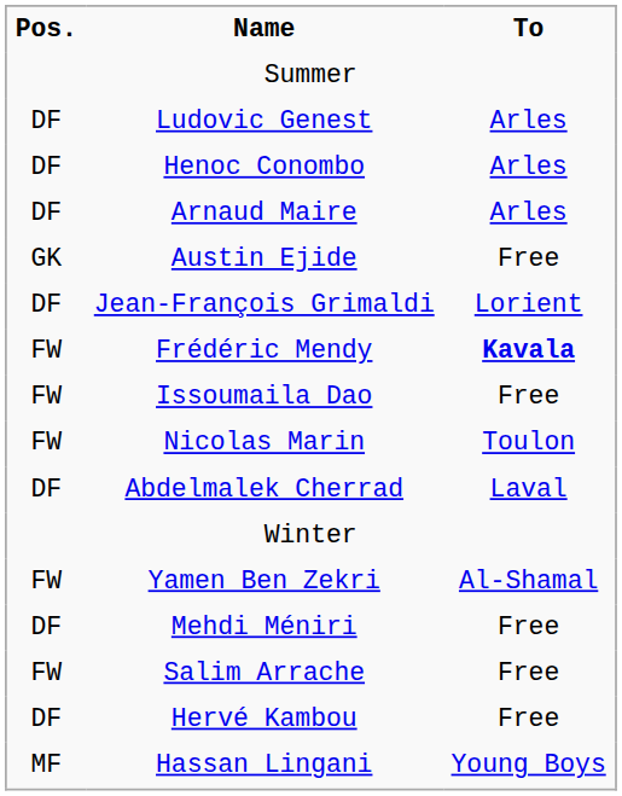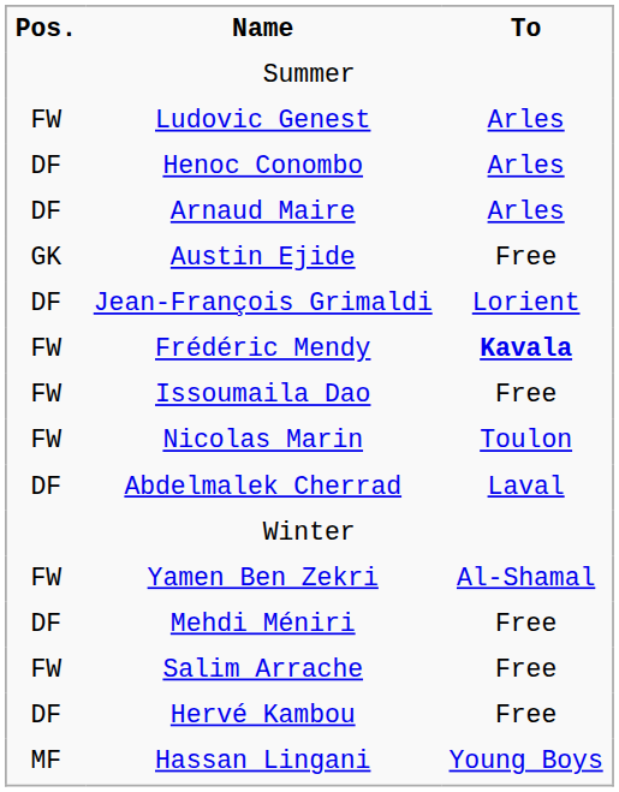Ludovic Genest | Pos.: DF -> FW
